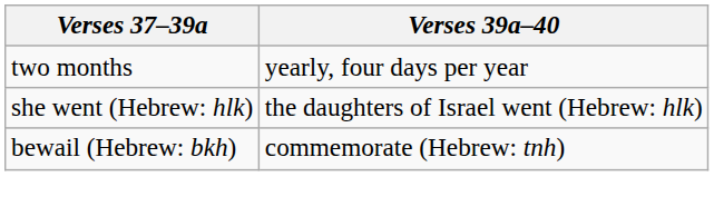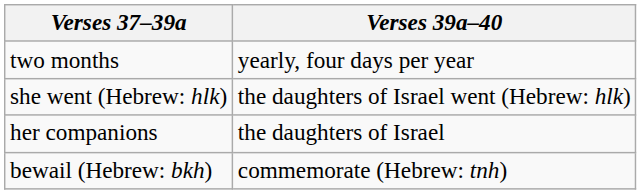+ row: her companions | the daughters of Israel
